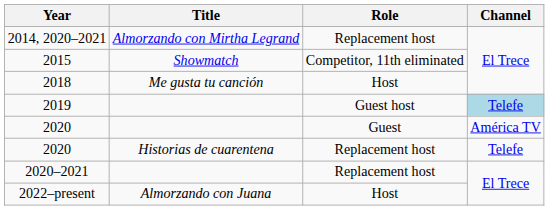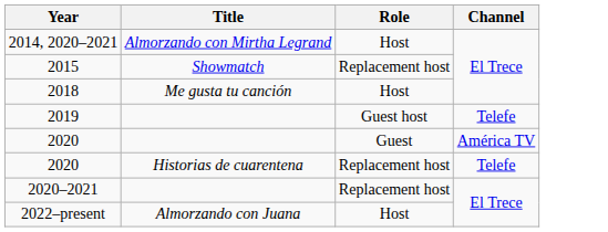2014, 2020–2021 | Role: Replacement host -> Host
2015 | Role: Competitor, 11th eliminated -> Replacement host
2019 | Channel: lightblue background -> no background
